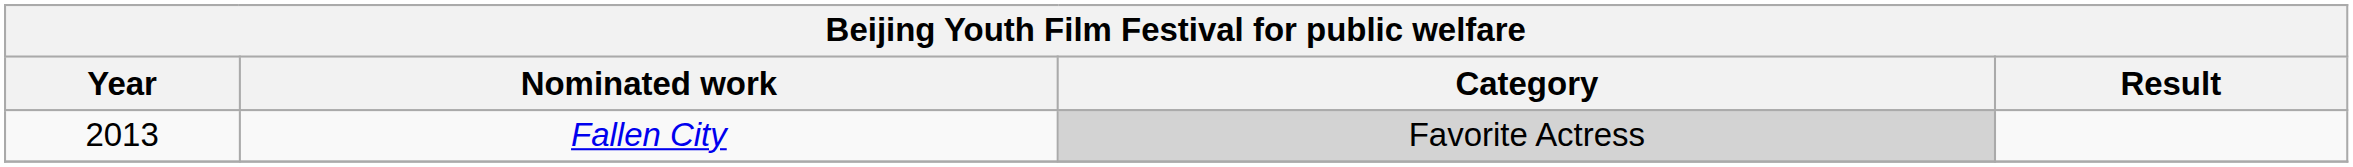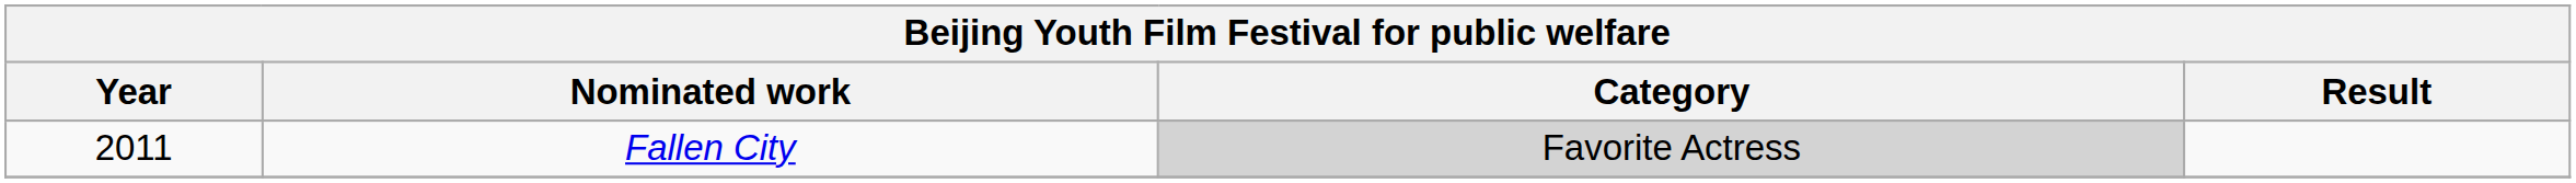Fallen City | Year: 2013 -> 2011
